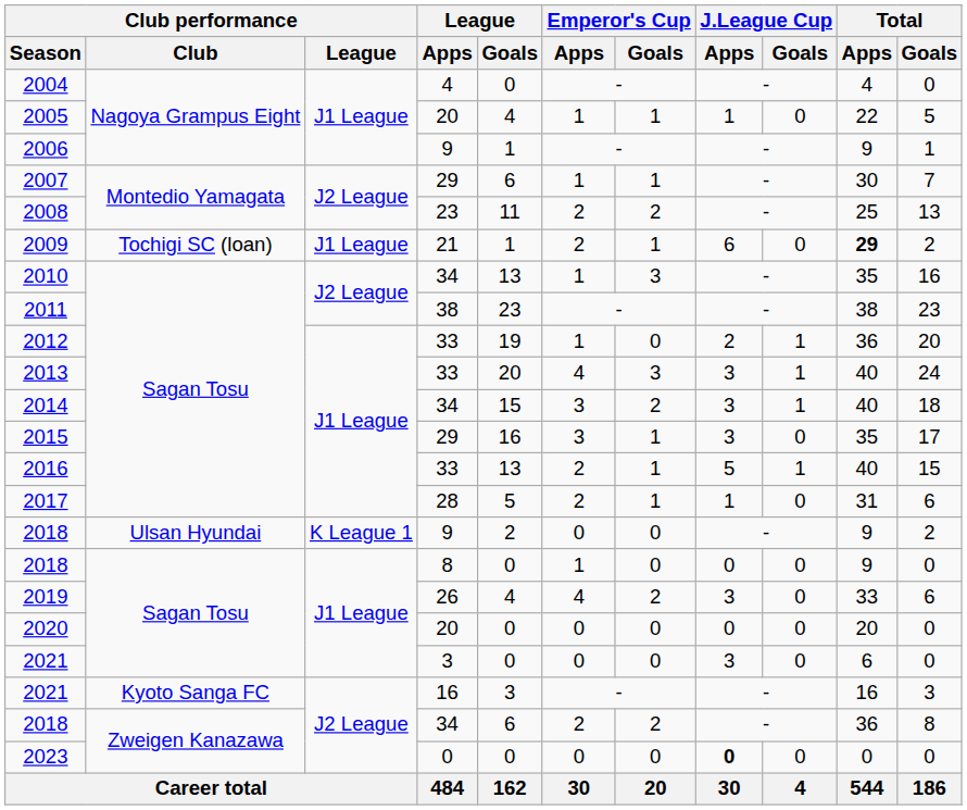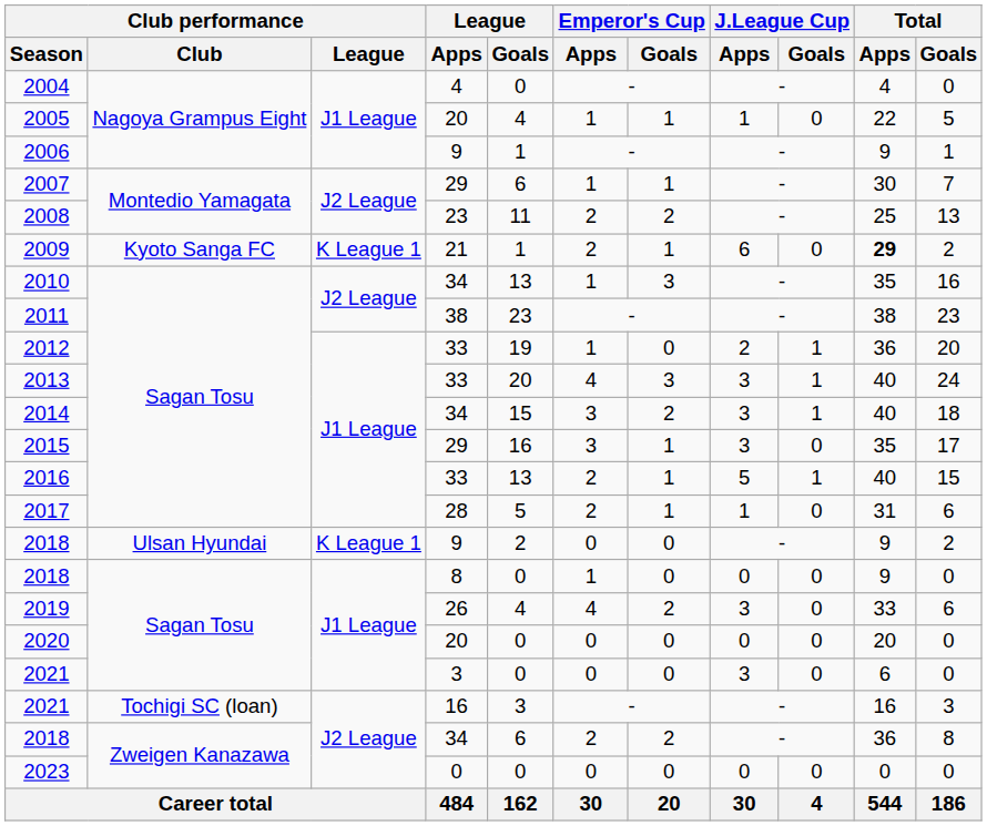2009 | Club performance / Club: Tochigi SC (loan) -> Kyoto Sanga FC
2009 | Club performance / League: J1 League -> K League 1
2021 / 16 | Club performance / Club: Kyoto Sanga FC -> Tochigi SC (loan)
2023 | J.League Cup / Apps: bold -> normal
